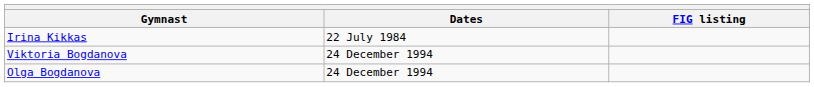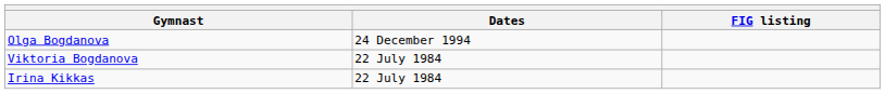rows swapped: Olga Bogdanova <-> Irina Kikkas
Viktoria Bogdanova | Dates: 24 December 1994 -> 22 July 1984
